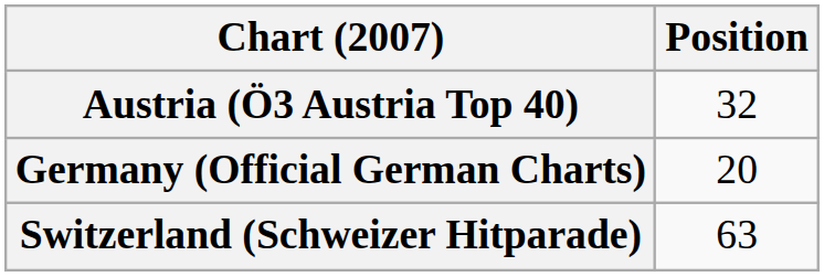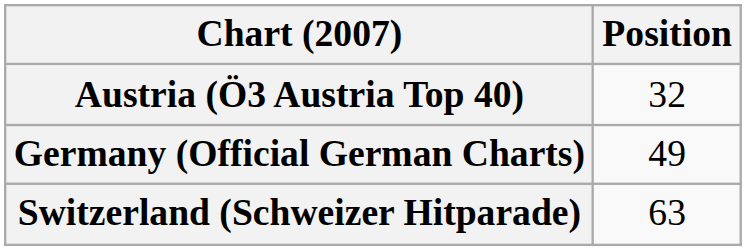Germany (Official German Charts) | Position: 20 -> 49
